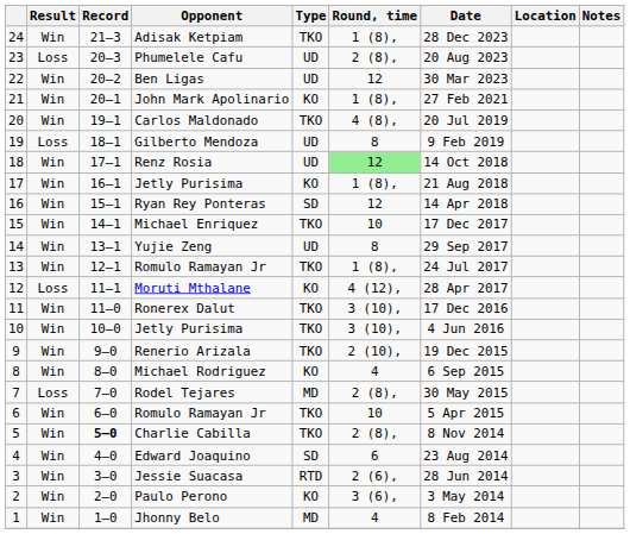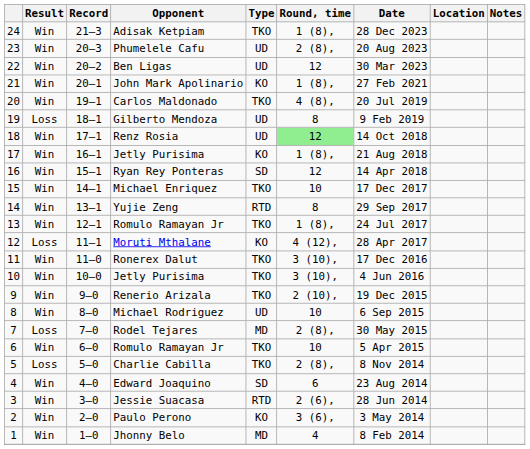Phumelele Cafu | Result: Loss -> Win
Yujie Zeng | Type: UD -> RTD
Michael Rodriguez | Type: KO -> UD
Michael Rodriguez | Round, time: 4 -> 10
Charlie Cabilla | Result: Win -> Loss
Charlie Cabilla | Record: bold -> normal
